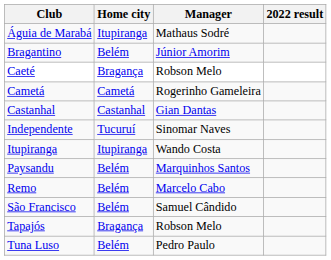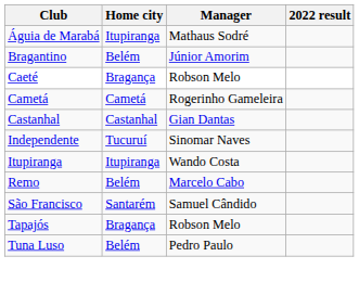- row: Paysandu | Belém | Marquinhos Santos
São Francisco | Home city: Belém -> Santarém
